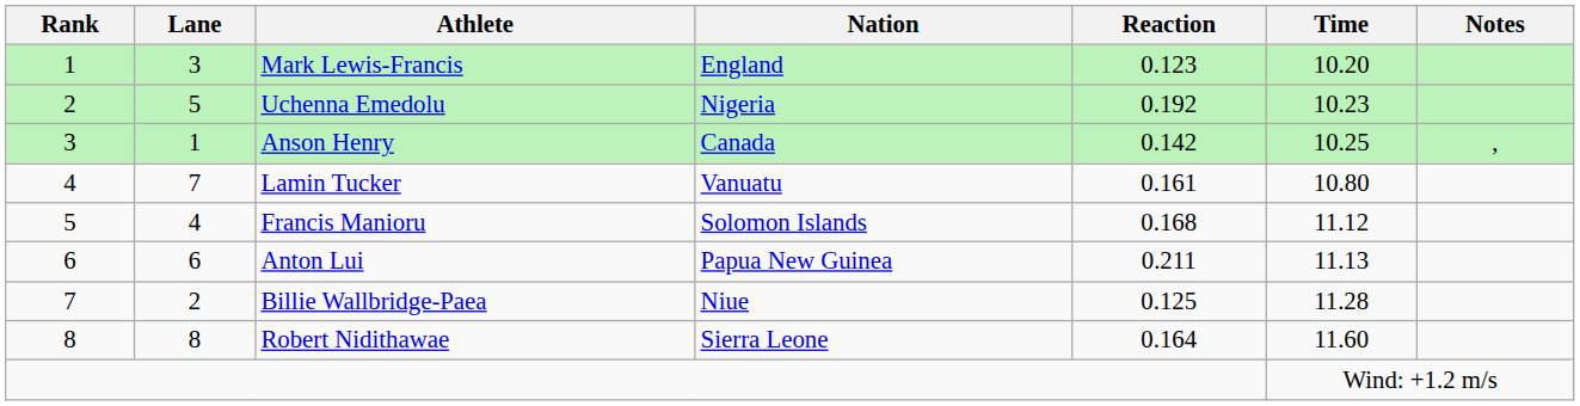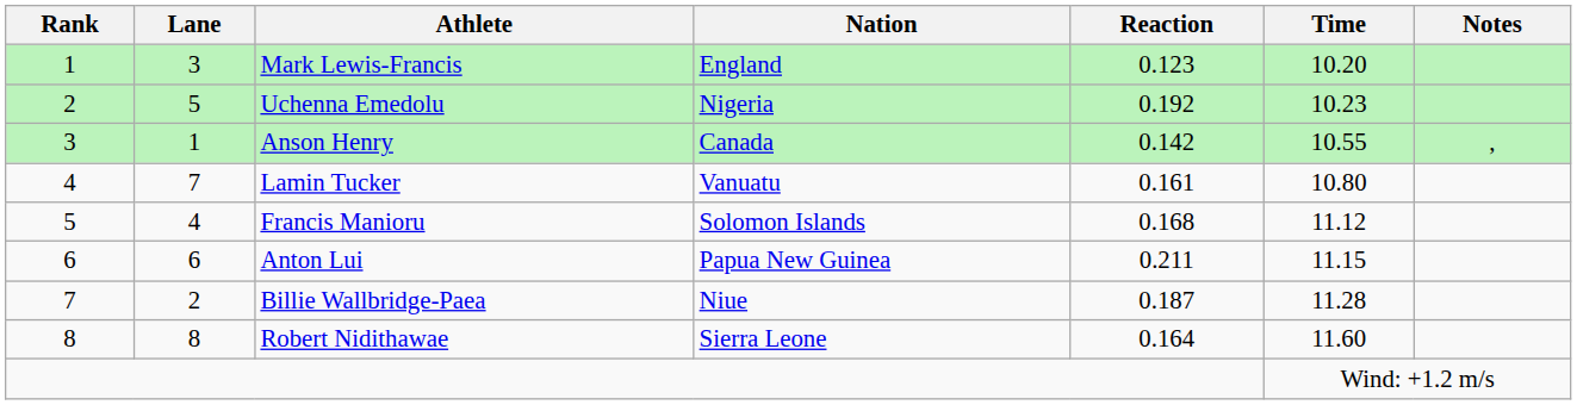Anson Henry | Time: 10.25 -> 10.55
Anton Lui | Time: 11.13 -> 11.15
Billie Wallbridge-Paea | Reaction: 0.125 -> 0.187
